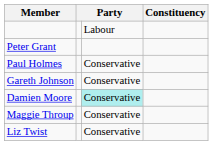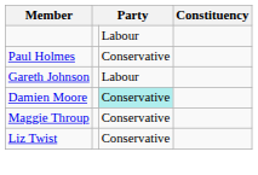- row: Peter Grant
Gareth Johnson | column 3: Conservative -> Labour
